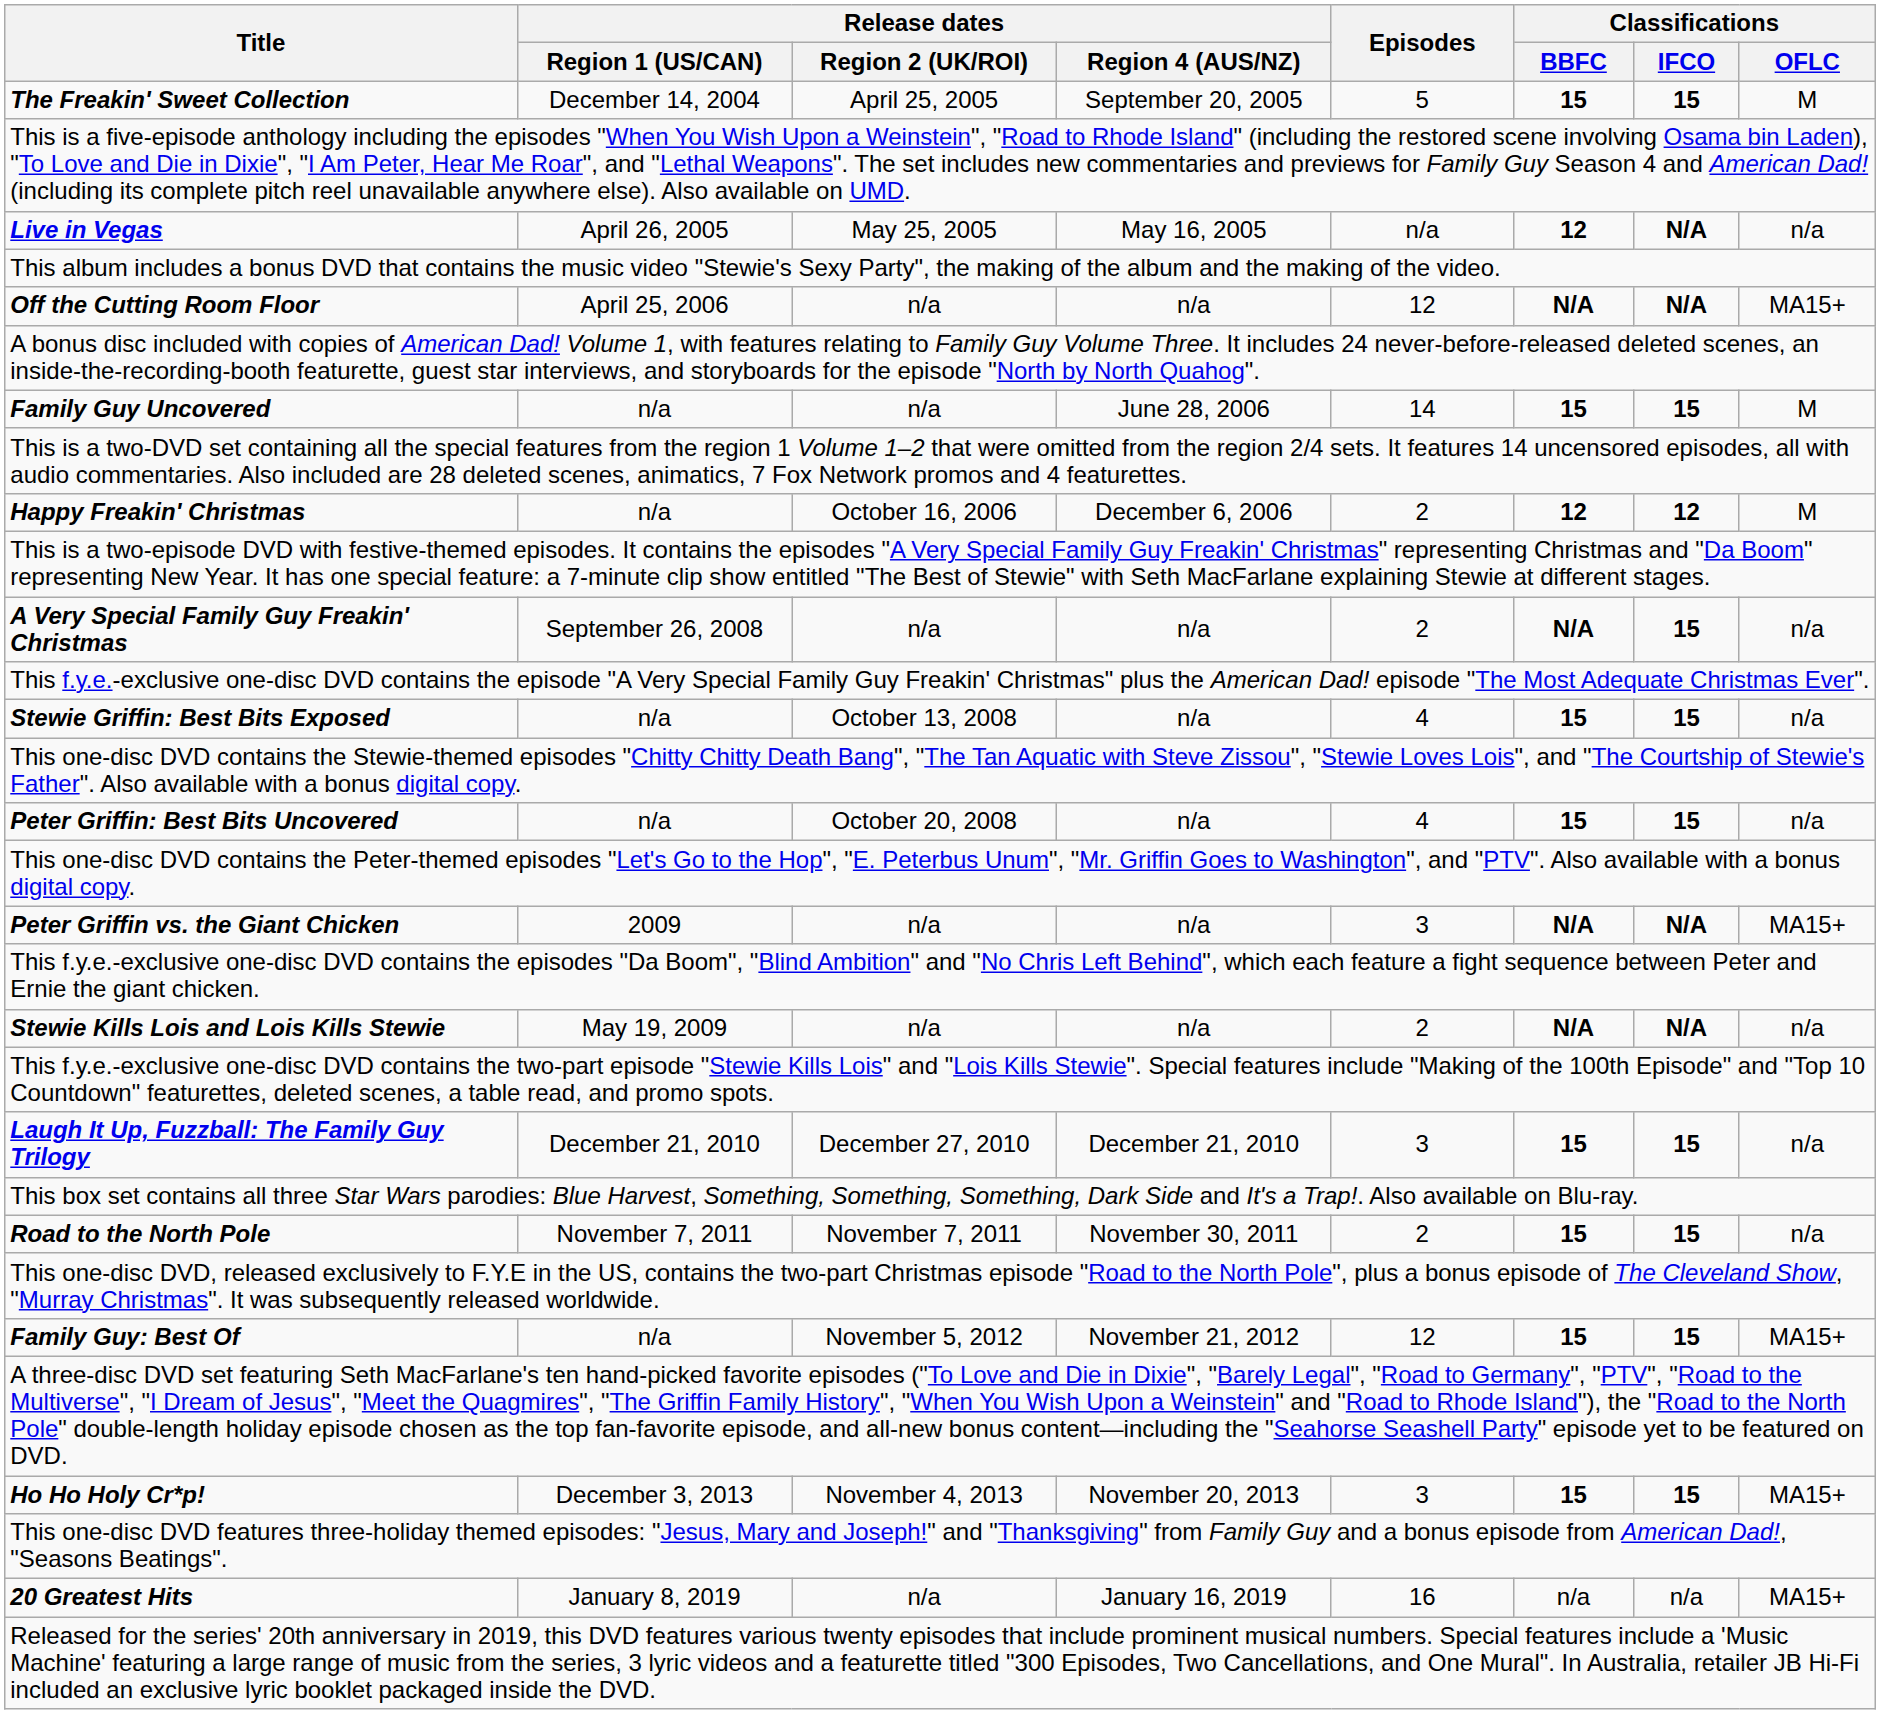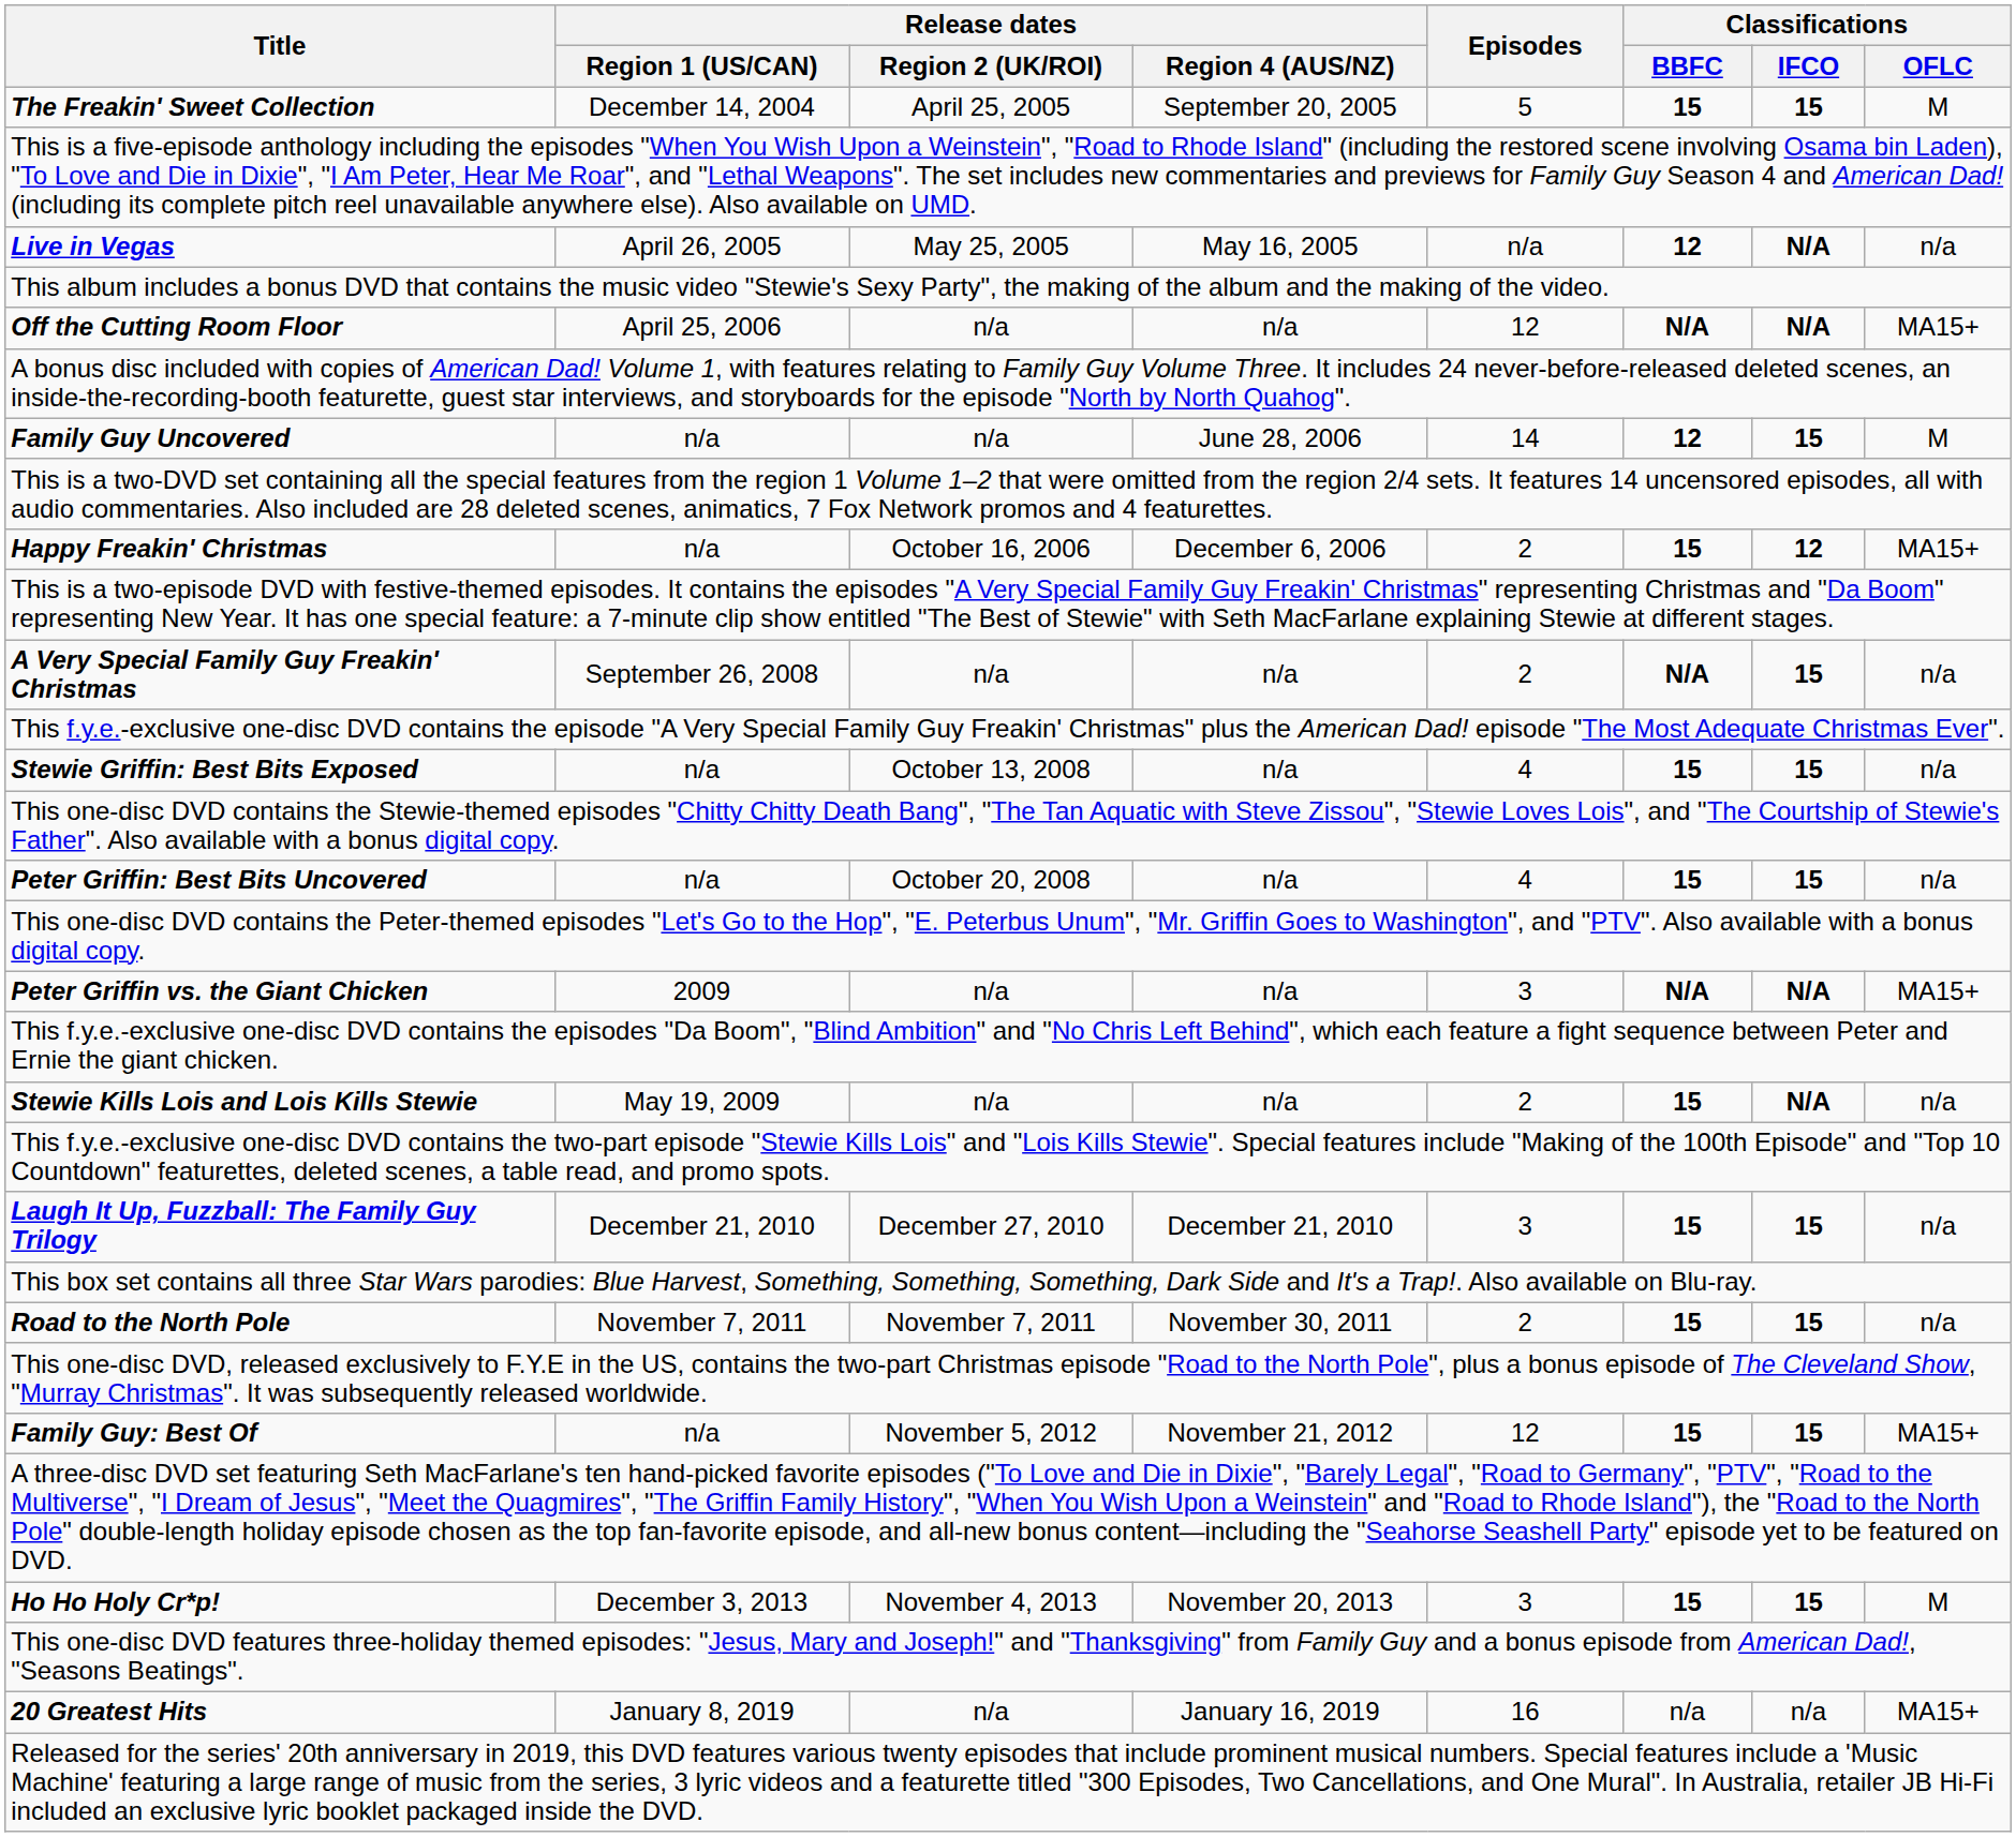Family Guy Uncovered | Classifications / BBFC: 15 -> 12
Happy Freakin' Christmas | Classifications / BBFC: 12 -> 15
Happy Freakin' Christmas | Classifications / OFLC: M -> MA15+
Stewie Kills Lois and Lois Kills Stewie | Classifications / BBFC: N/A -> 15
Ho Ho Holy Cr*p! | Classifications / OFLC: MA15+ -> M
